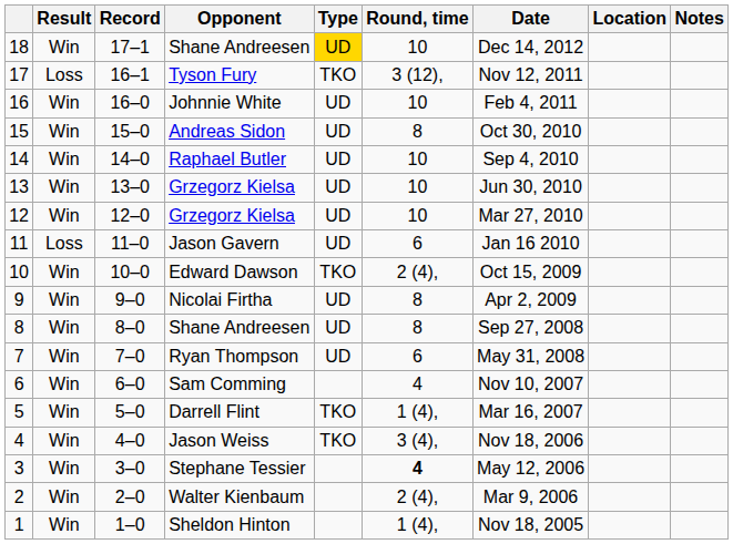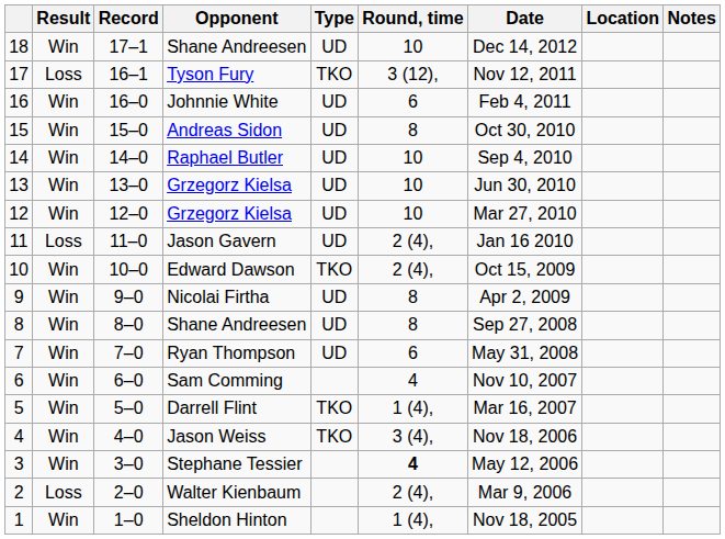18 | Type: gold background -> no background
16 | Round, time: 10 -> 6
11 | Round, time: 6 -> 2 (4),
2 | Result: Win -> Loss
